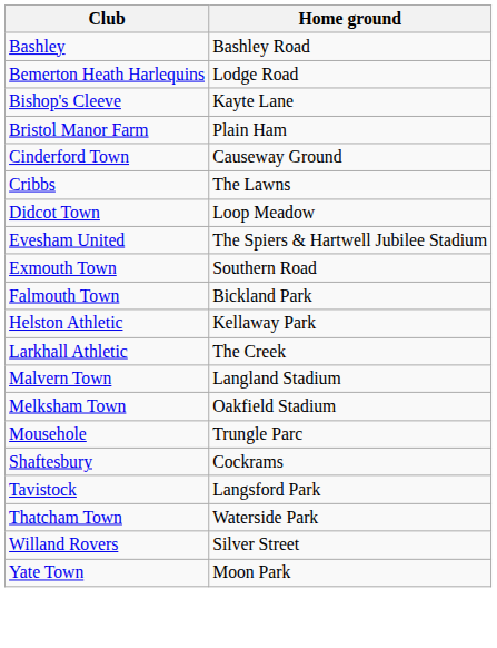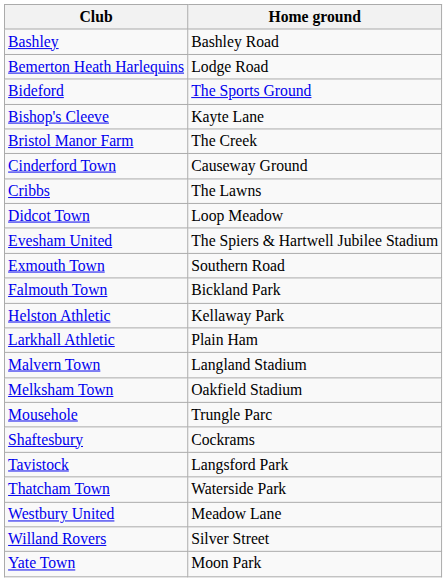+ row: Bideford | The Sports Ground
Bristol Manor Farm | Home ground: Plain Ham -> The Creek
Larkhall Athletic | Home ground: The Creek -> Plain Ham
+ row: Westbury United | Meadow Lane
